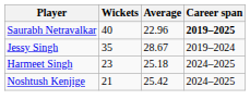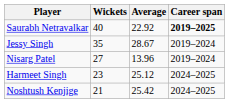Saurabh Netravalkar | Average: 22.96 -> 22.92
+ row: Nisarg Patel | 27 | 13.96 | 2019–2024
Harmeet Singh | Average: 25.18 -> 25.12
